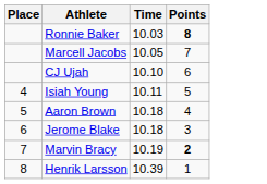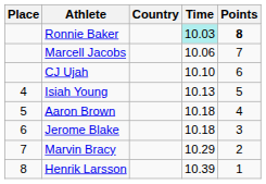+ column: Country
Ronnie Baker | Time: no background -> paleturquoise background
Marcell Jacobs | Time: 10.05 -> 10.06
Isiah Young | Time: 10.11 -> 10.13
Marvin Bracy | Time: 10.19 -> 10.29
Marvin Bracy | Points: bold -> normal
